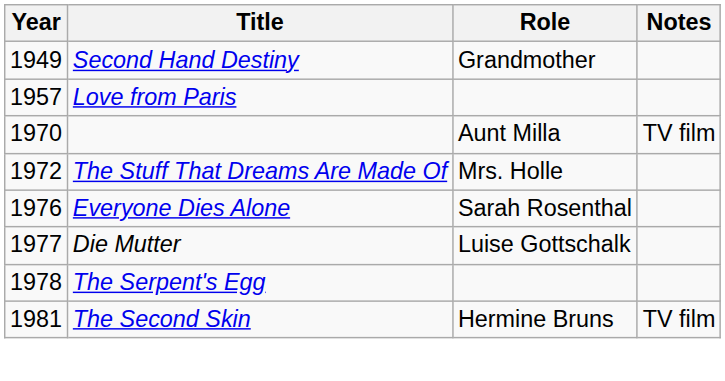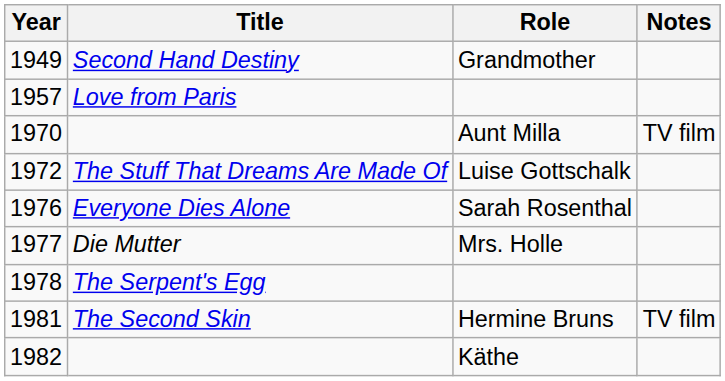1972 | Role: Mrs. Holle -> Luise Gottschalk
1977 | Role: Luise Gottschalk -> Mrs. Holle
+ row: 1982 | Käthe
